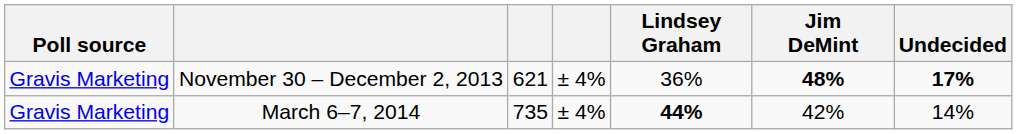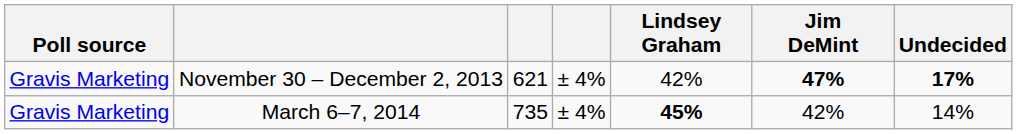November 30 – December 2, 2013 | Lindsey Graham: 36% -> 42%
November 30 – December 2, 2013 | Jim DeMint: 48% -> 47%
March 6–7, 2014 | Lindsey Graham: 44% -> 45%
